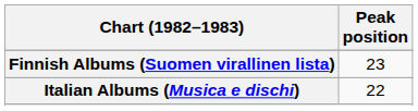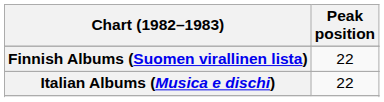Finnish Albums (Suomen virallinen lista) | Peak position: 23 -> 22
